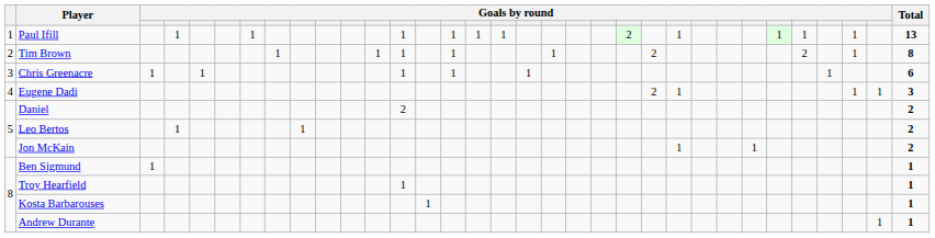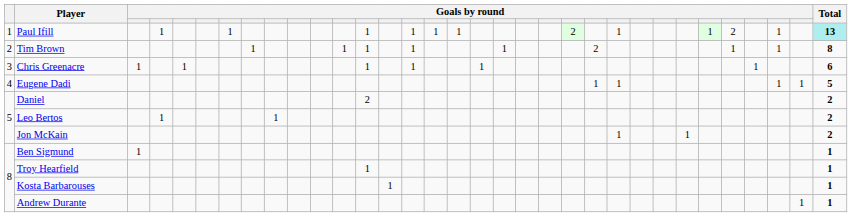Paul Ifill | column 29: 1 -> 2
Paul Ifill | Total: no background -> paleturquoise background
Tim Brown | column 29: 2 -> 1
Eugene Dadi | column 23: 2 -> 1
Eugene Dadi | Total: 3 -> 5
